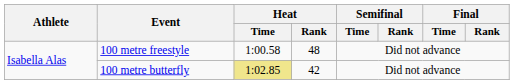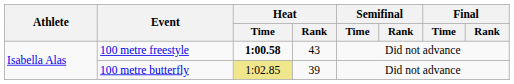100 metre freestyle | Heat / Time: normal -> bold
100 metre freestyle | Heat / Rank: 48 -> 43
100 metre butterfly | Heat / Rank: 42 -> 39
